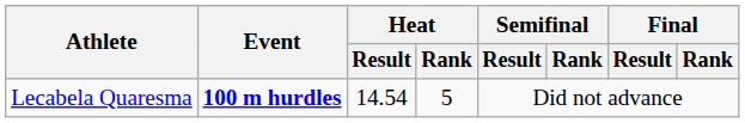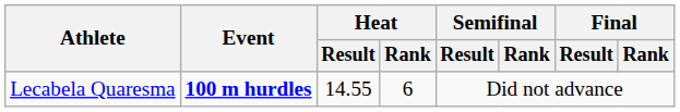Lecabela Quaresma | Heat / Result: 14.54 -> 14.55
Lecabela Quaresma | Heat / Rank: 5 -> 6
